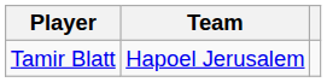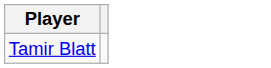- column: Team | Hapoel Jerusalem
